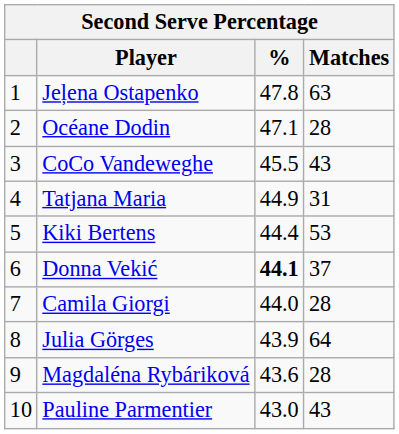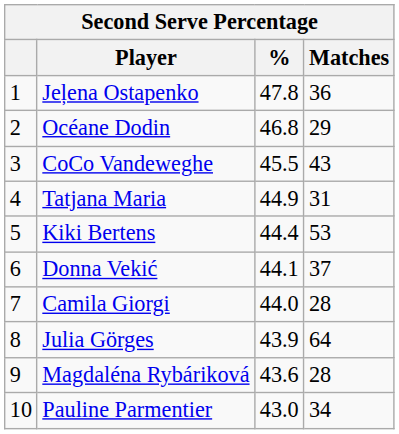Jeļena Ostapenko | Matches: 63 -> 36
Océane Dodin | %: 47.1 -> 46.8
Océane Dodin | Matches: 28 -> 29
Donna Vekić | %: bold -> normal
Pauline Parmentier | Matches: 43 -> 34
